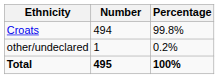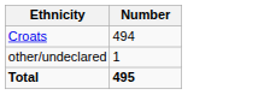- column: Percentage | 99.8% | 0.2% | 100%
